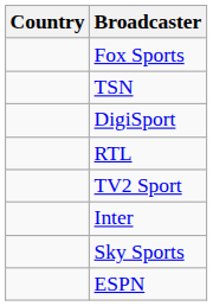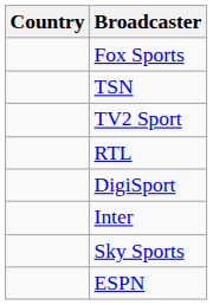rows swapped: TV2 Sport <-> DigiSport
